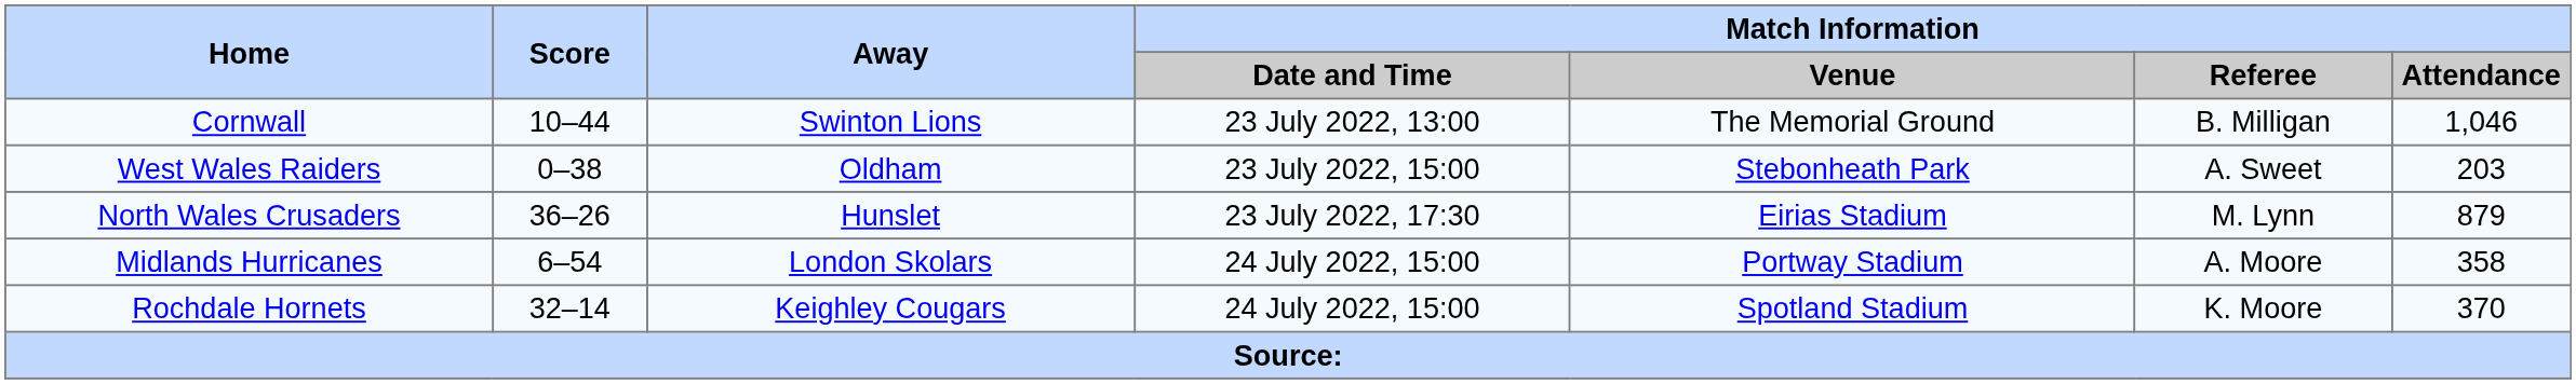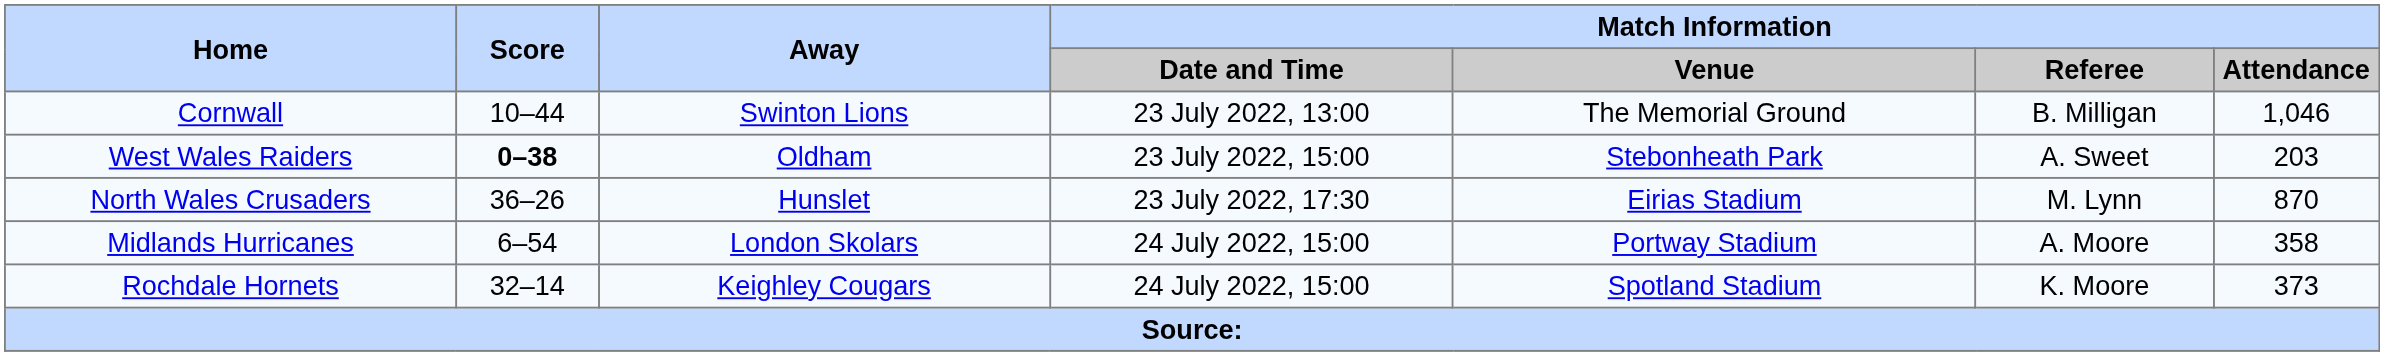West Wales Raiders | Score: normal -> bold
North Wales Crusaders | Match Information / Attendance: 879 -> 870
Rochdale Hornets | Match Information / Attendance: 370 -> 373
